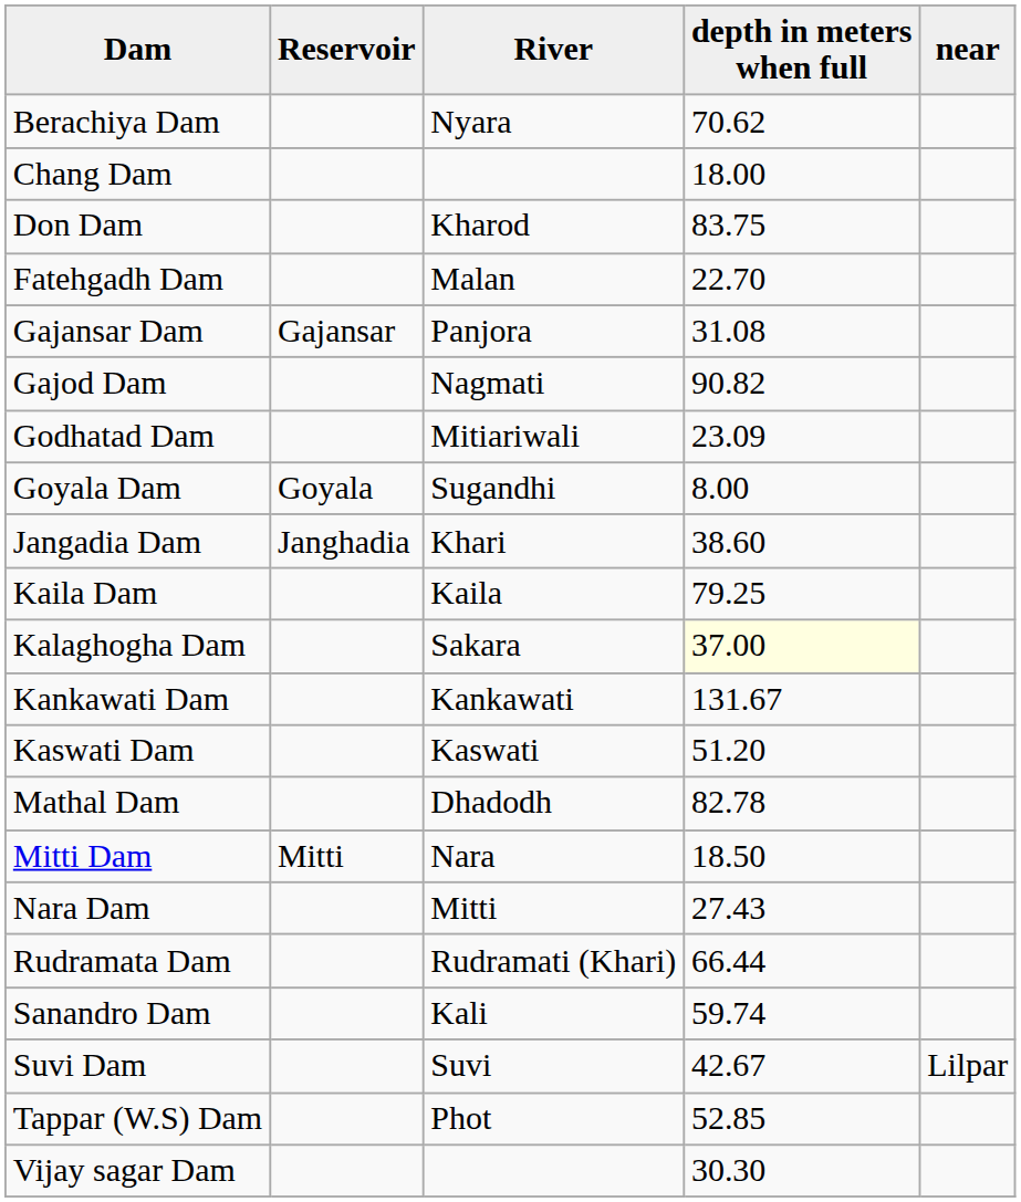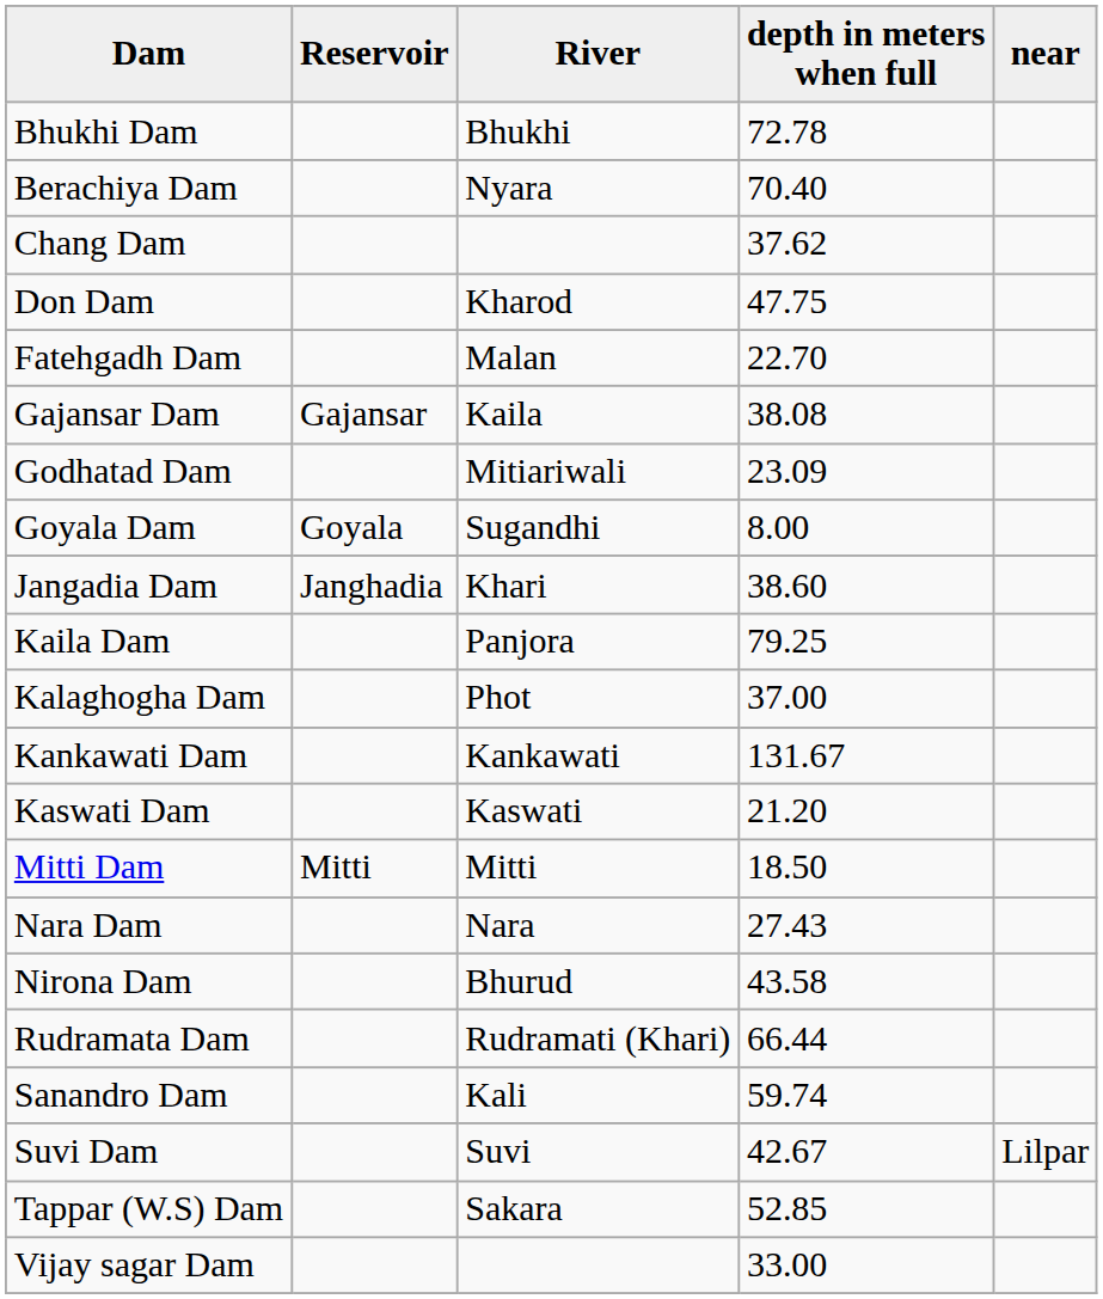+ row: Bhukhi Dam | Bhukhi | 72.78
Berachiya Dam | depth in meters when full: 70.62 -> 70.40
Chang Dam | depth in meters when full: 18.00 -> 37.62
Don Dam | depth in meters when full: 83.75 -> 47.75
Gajansar Dam | River: Panjora -> Kaila
Gajansar Dam | depth in meters when full: 31.08 -> 38.08
- row: Gajod Dam | Nagmati | 90.82
Kaila Dam | River: Kaila -> Panjora
Kalaghogha Dam | River: Sakara -> Phot
Kalaghogha Dam | depth in meters when full: lightyellow background -> no background
Kaswati Dam | depth in meters when full: 51.20 -> 21.20
- row: Mathal Dam | Dhadodh | 82.78
Mitti Dam | River: Nara -> Mitti
Nara Dam | River: Mitti -> Nara
+ row: Nirona Dam | Bhurud | 43.58
Tappar (W.S) Dam | River: Phot -> Sakara
Vijay sagar Dam | depth in meters when full: 30.30 -> 33.00
